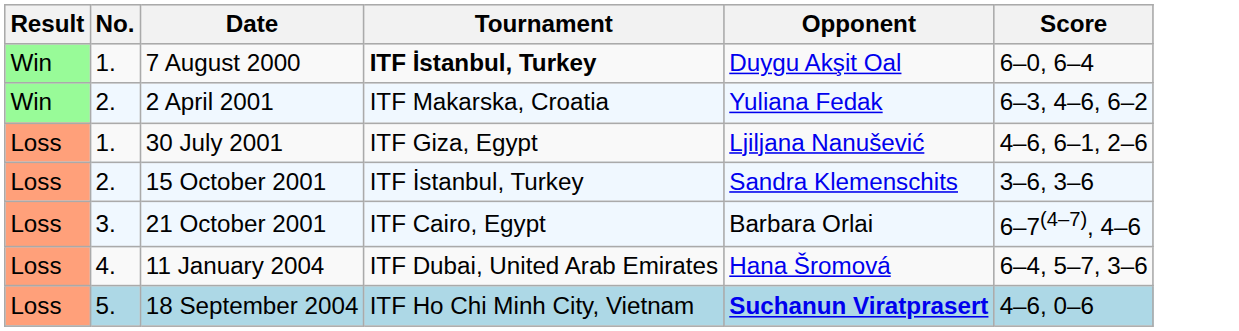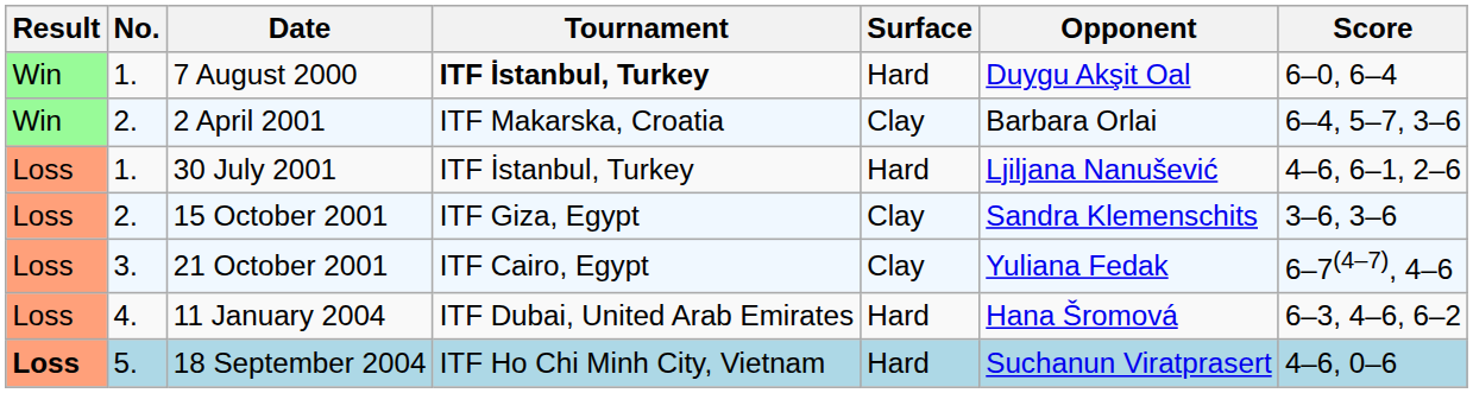+ column: Surface | Hard | Clay | Hard | Clay | Clay | Hard | Hard
2 April 2001 | Opponent: Yuliana Fedak -> Barbara Orlai
2 April 2001 | Score: 6–3, 4–6, 6–2 -> 6–4, 5–7, 3–6
30 July 2001 | Tournament: ITF Giza, Egypt -> ITF İstanbul, Turkey
15 October 2001 | Tournament: ITF İstanbul, Turkey -> ITF Giza, Egypt
21 October 2001 | Opponent: Barbara Orlai -> Yuliana Fedak
11 January 2004 | Score: 6–4, 5–7, 3–6 -> 6–3, 4–6, 6–2
18 September 2004 | Result: normal -> bold
18 September 2004 | Opponent: bold -> normal
